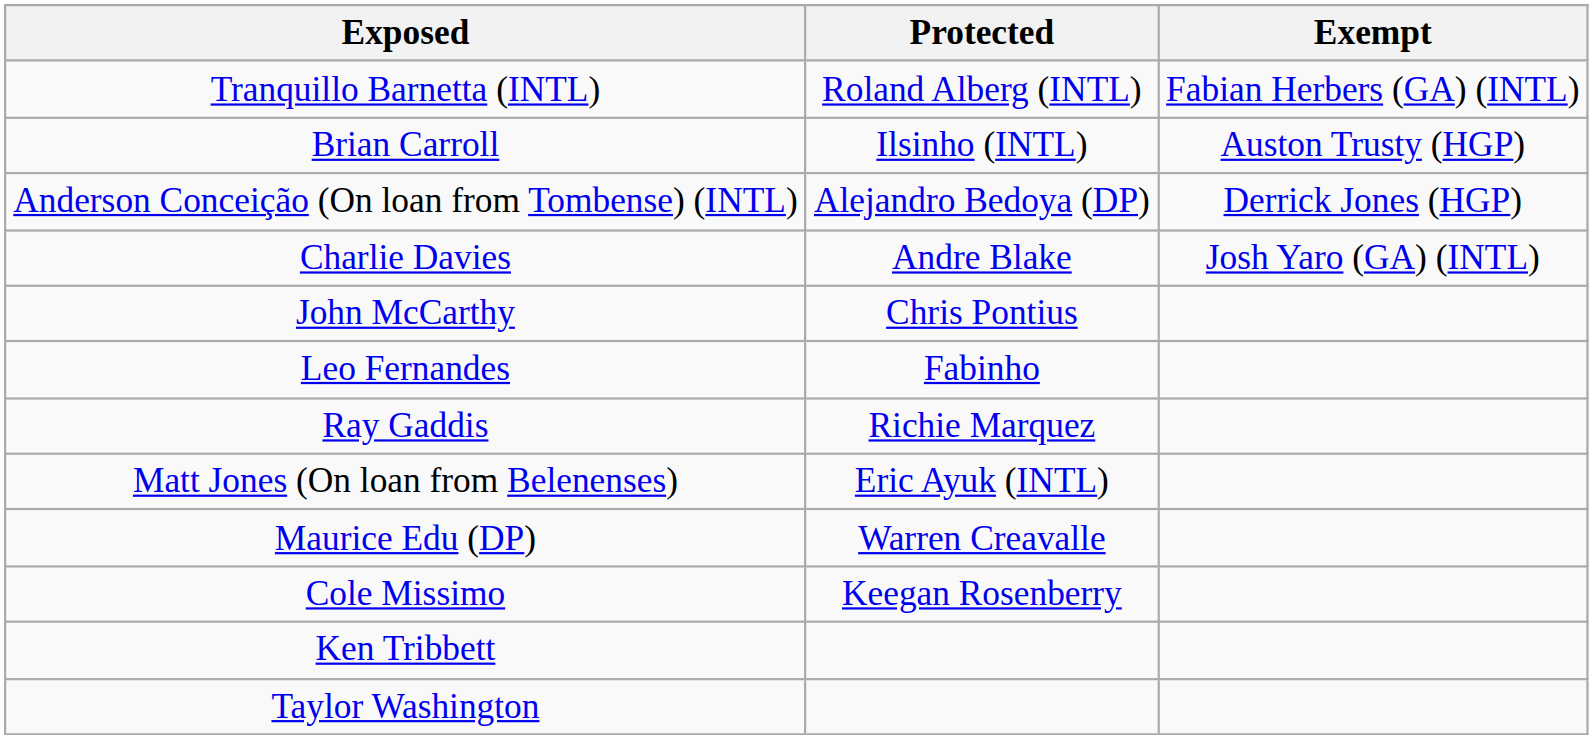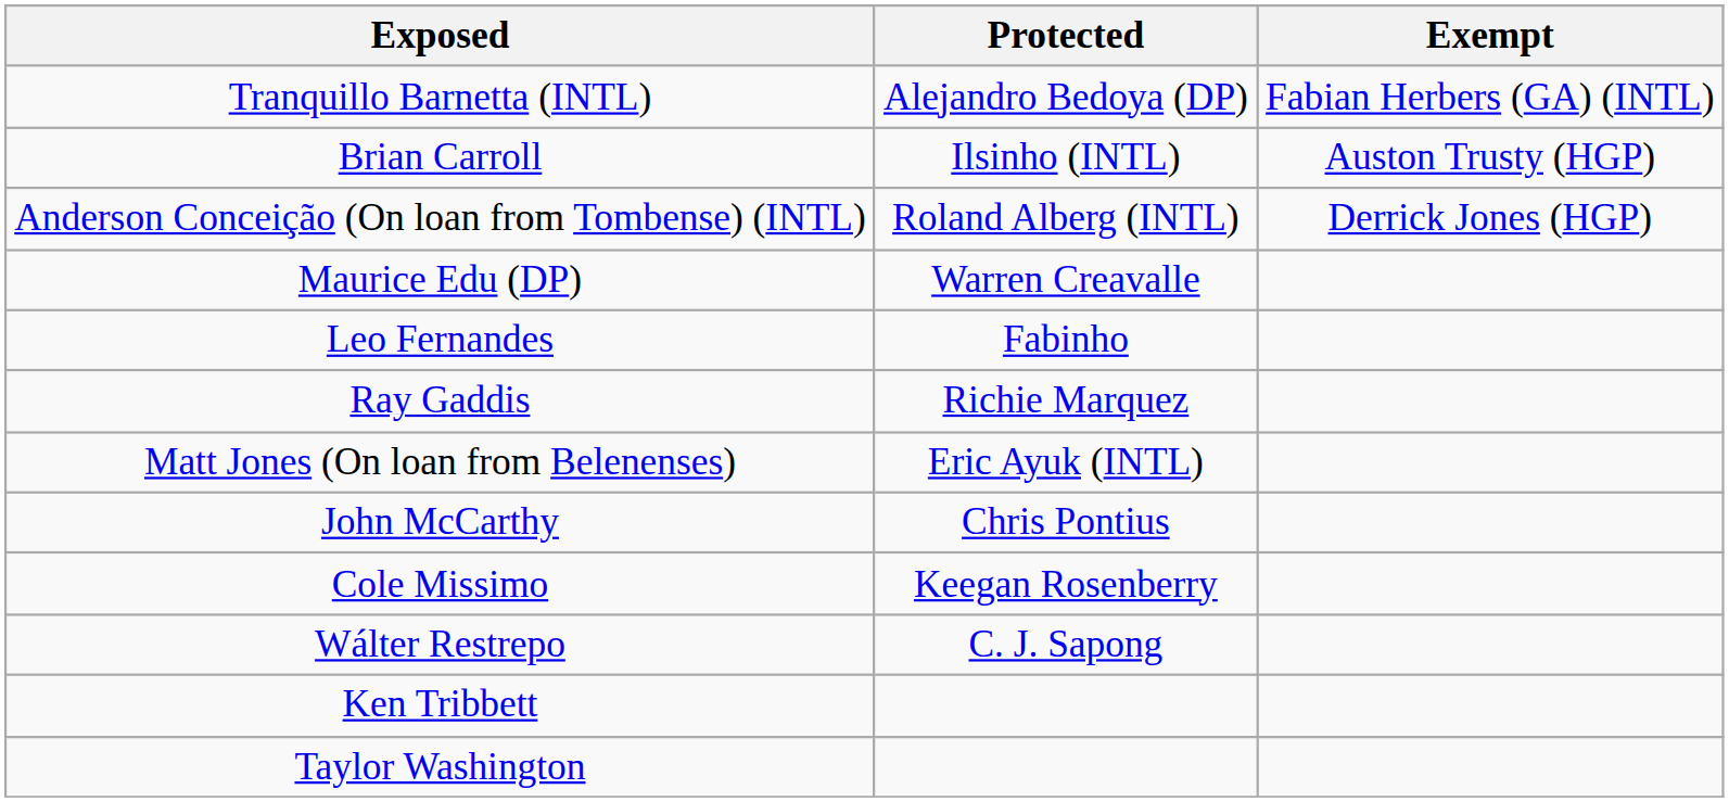Tranquillo Barnetta (INTL) | Protected: Roland Alberg (INTL) -> Alejandro Bedoya (DP)
Anderson Conceição (On loan from Tombense) (INTL) | Protected: Alejandro Bedoya (DP) -> Roland Alberg (INTL)
- row: Charlie Davies | Andre Blake | Josh Yaro (GA) (INTL)
rows swapped: Maurice Edu (DP) <-> John McCarthy
+ row: Wálter Restrepo | C. J. Sapong
